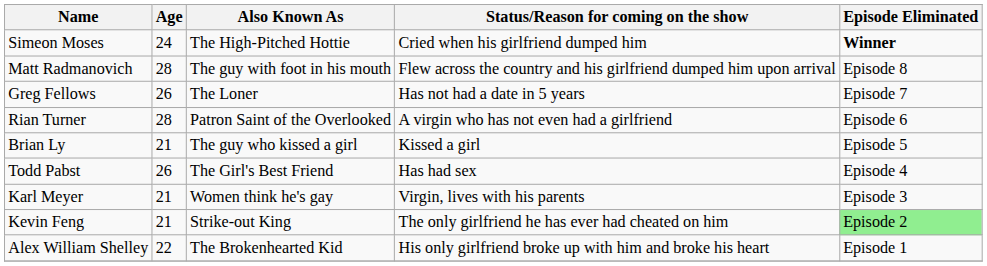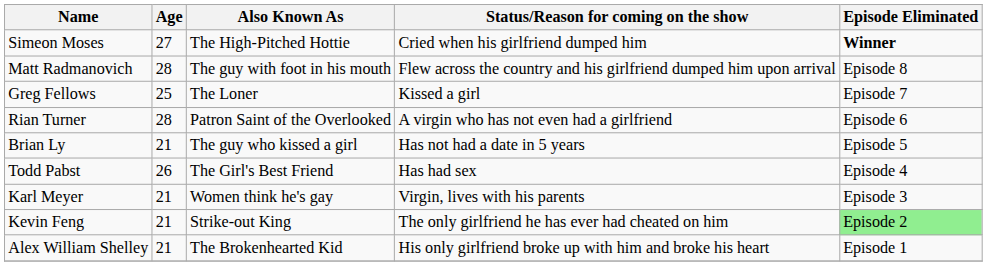Simeon Moses | Age: 24 -> 27
Greg Fellows | Age: 26 -> 25
Greg Fellows | Status/Reason for coming on the show: Has not had a date in 5 years -> Kissed a girl
Brian Ly | Status/Reason for coming on the show: Kissed a girl -> Has not had a date in 5 years
Alex William Shelley | Age: 22 -> 21
